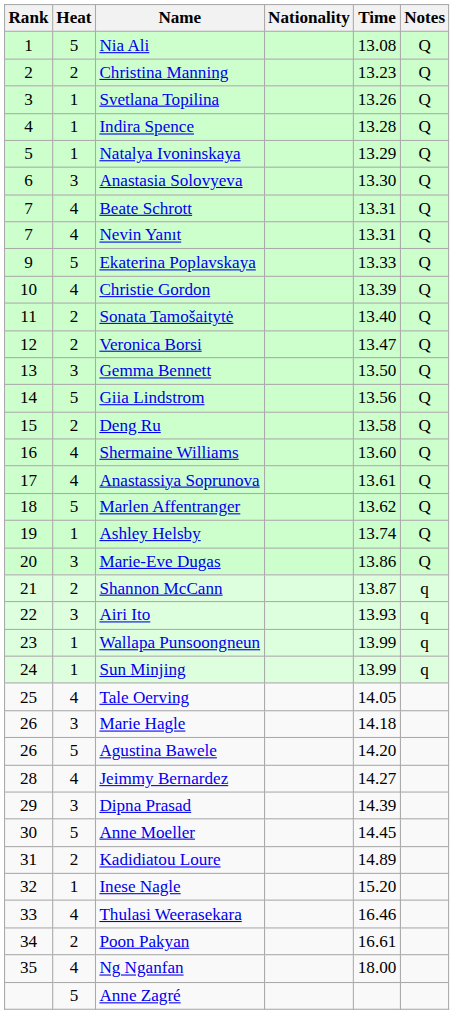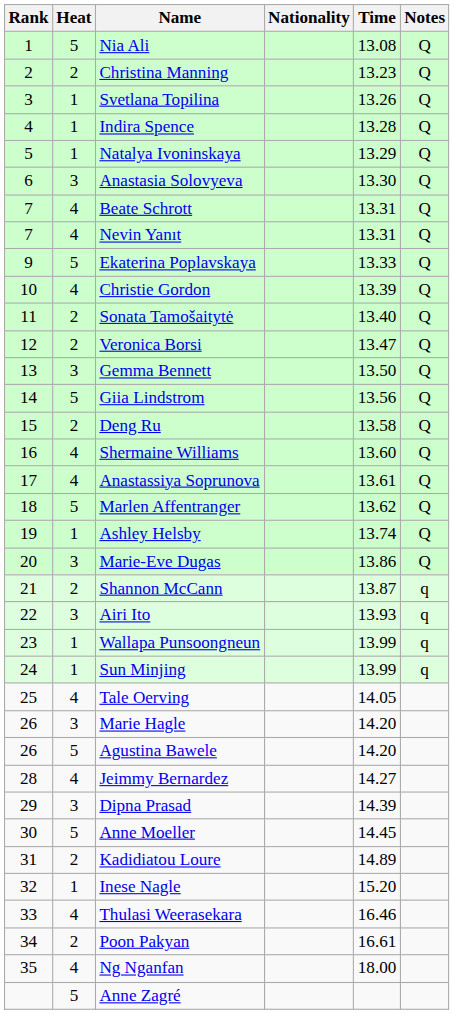Marie Hagle | Time: 14.18 -> 14.20
